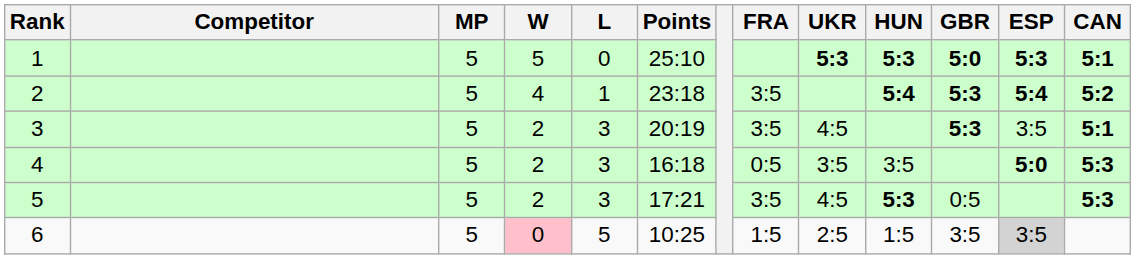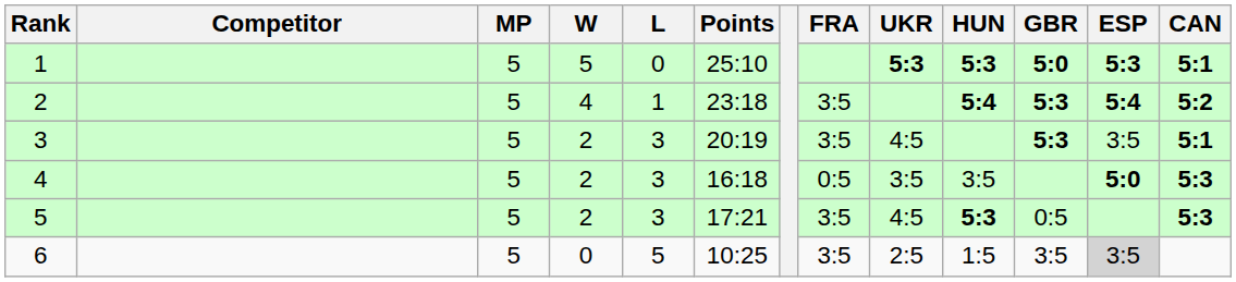6 | W: pink background -> no background
6 | FRA: 1:5 -> 3:5
